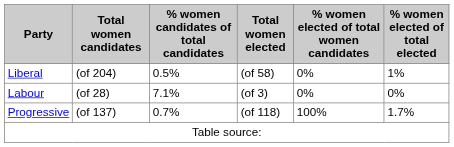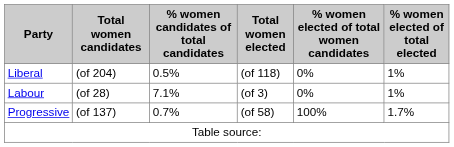Liberal | Total women elected: (of 58) -> (of 118)
Labour | % women elected of total elected: 0% -> 1%
Progressive | Total women elected: (of 118) -> (of 58)
